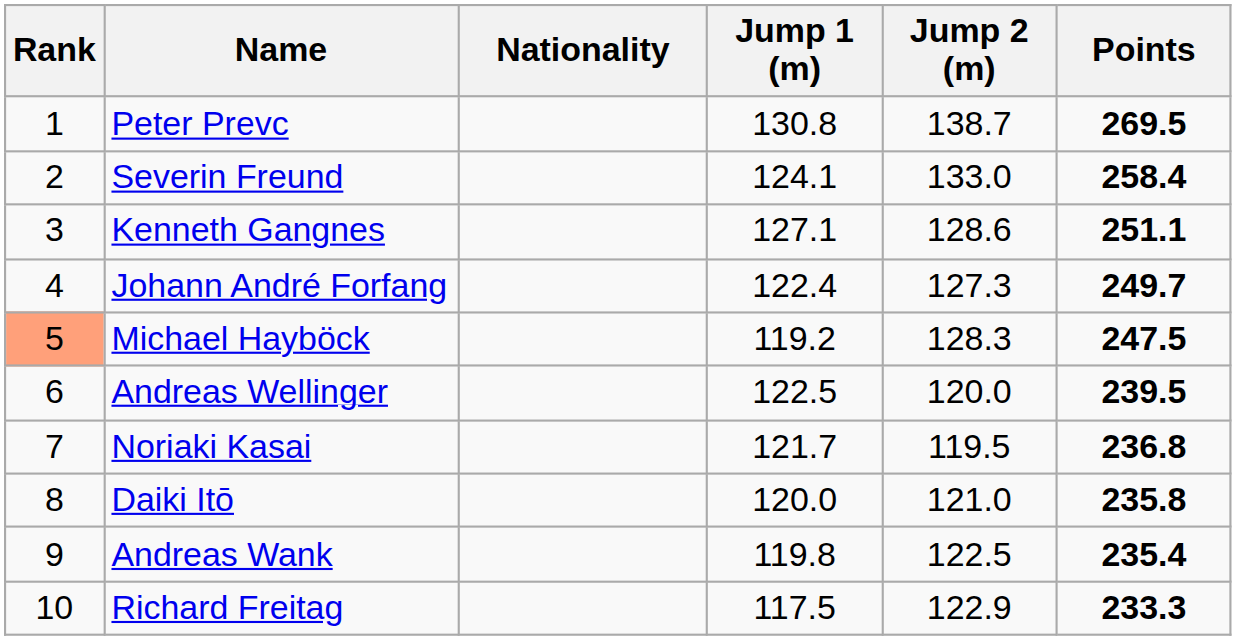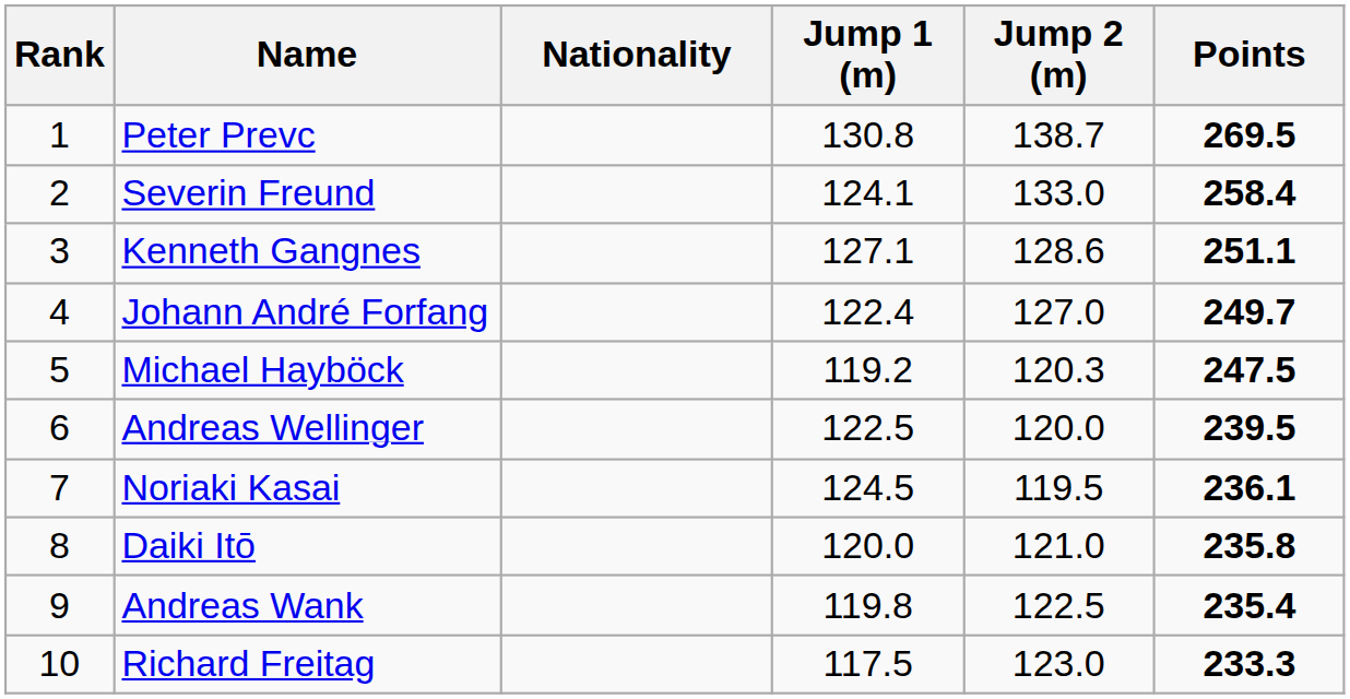Johann André Forfang | Jump 2 (m): 127.3 -> 127.0
Michael Hayböck | Rank: lightsalmon background -> no background
Michael Hayböck | Jump 2 (m): 128.3 -> 120.3
Noriaki Kasai | Jump 1 (m): 121.7 -> 124.5
Noriaki Kasai | Points: 236.8 -> 236.1
Richard Freitag | Jump 2 (m): 122.9 -> 123.0
